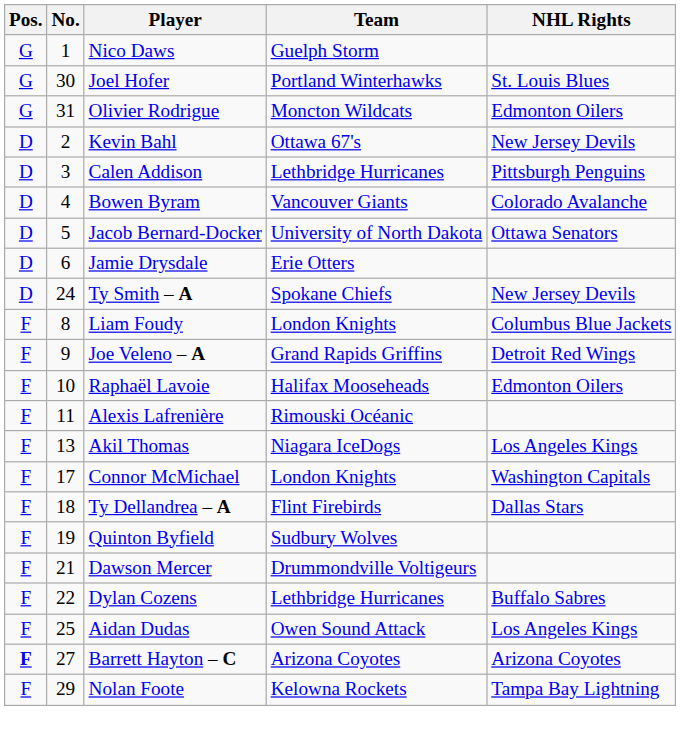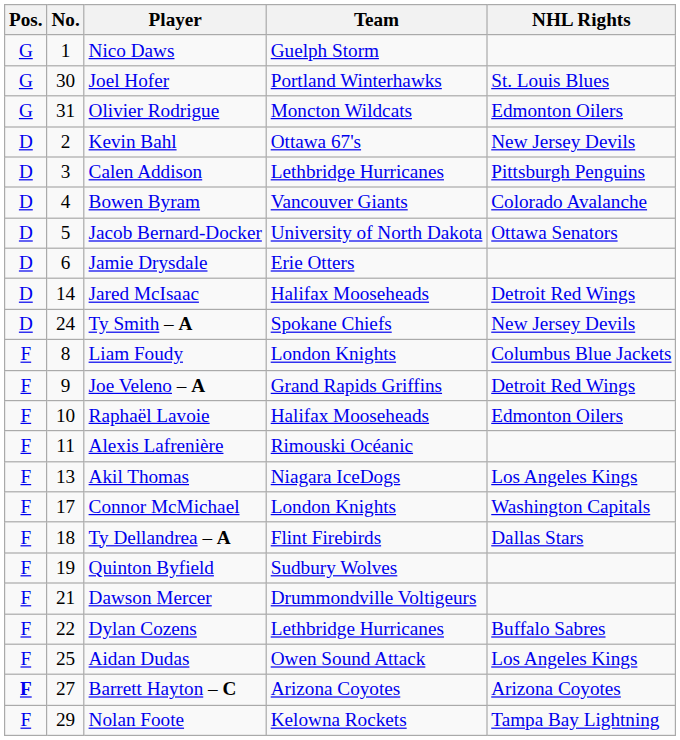+ row: D | 14 | Jared McIsaac | Halifax Mooseheads | Detroit Red Wings
